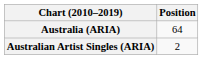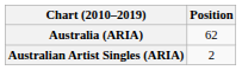Australia (ARIA) | Position: 64 -> 62
